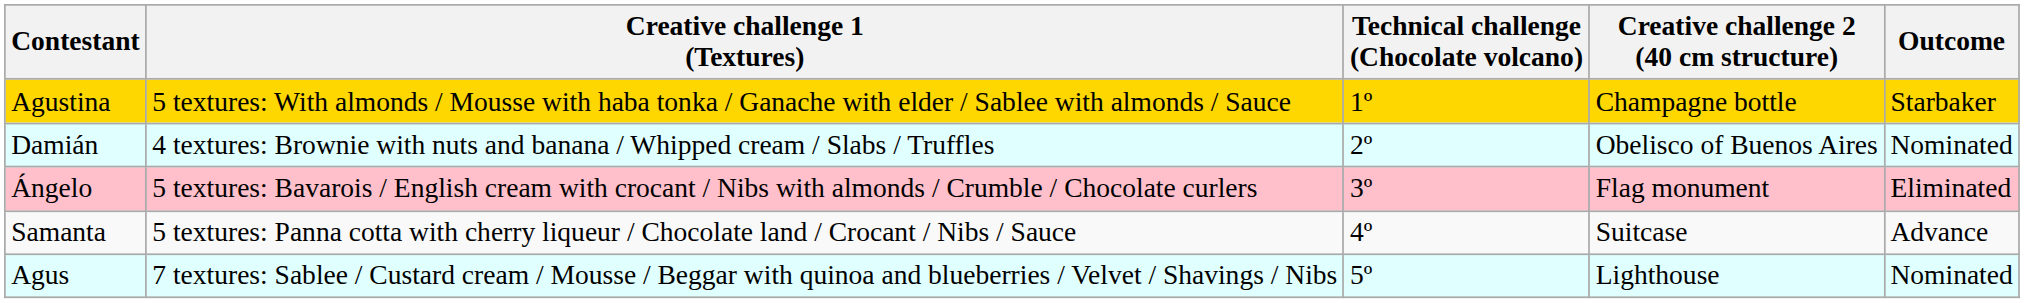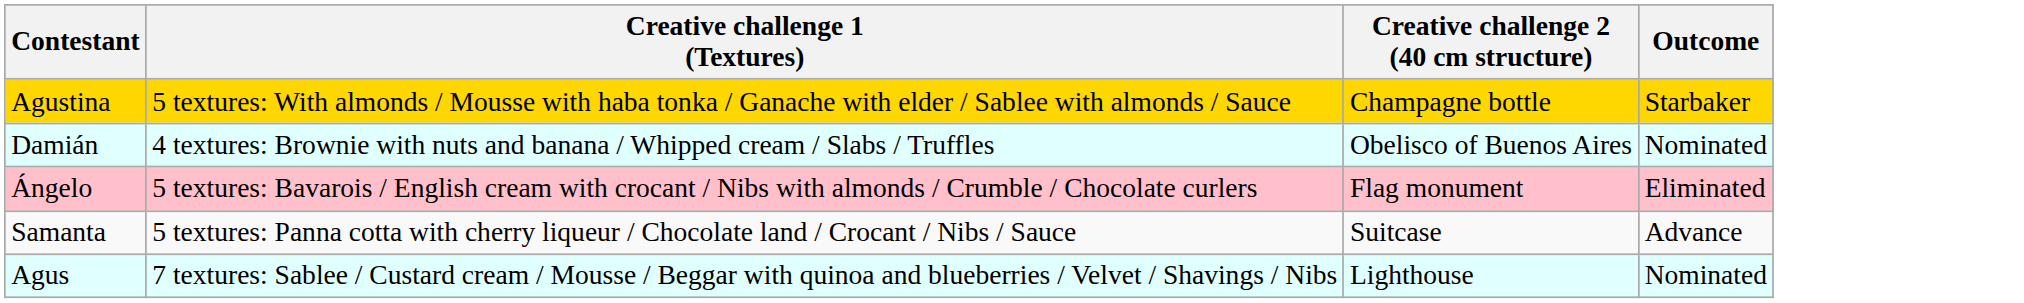- column: Technical challenge (Chocolate volcano) | 1º | 2º | 3º | 4º | 5º
